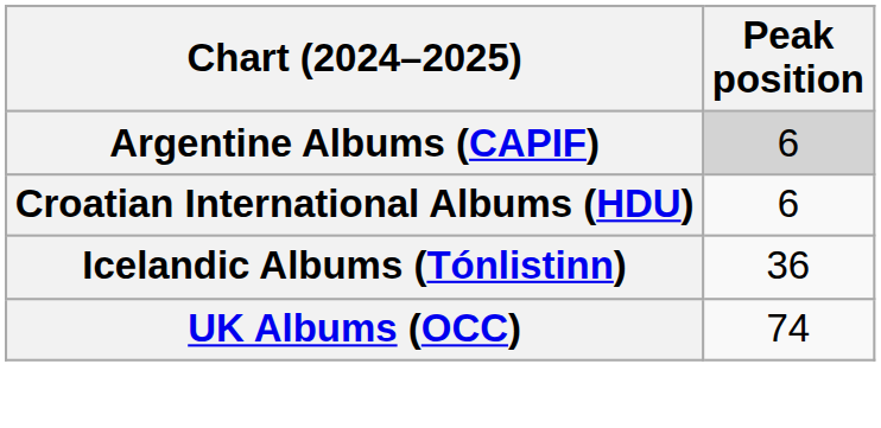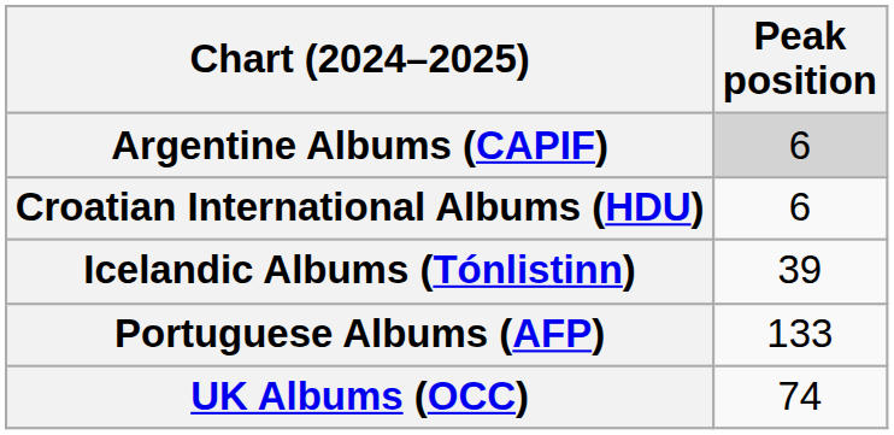Icelandic Albums (Tónlistinn) | Peak position: 36 -> 39
+ row: Portuguese Albums (AFP) | 133
